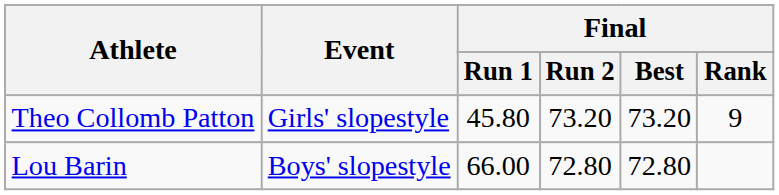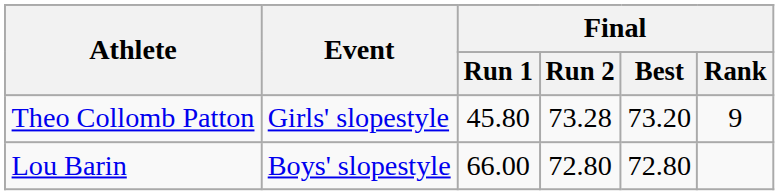Theo Collomb Patton | Final / Run 2: 73.20 -> 73.28
